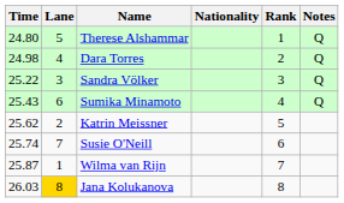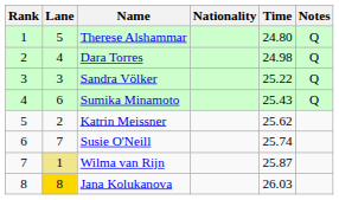columns swapped: Rank <-> Time
Wilma van Rijn | Lane: no background -> khaki background
